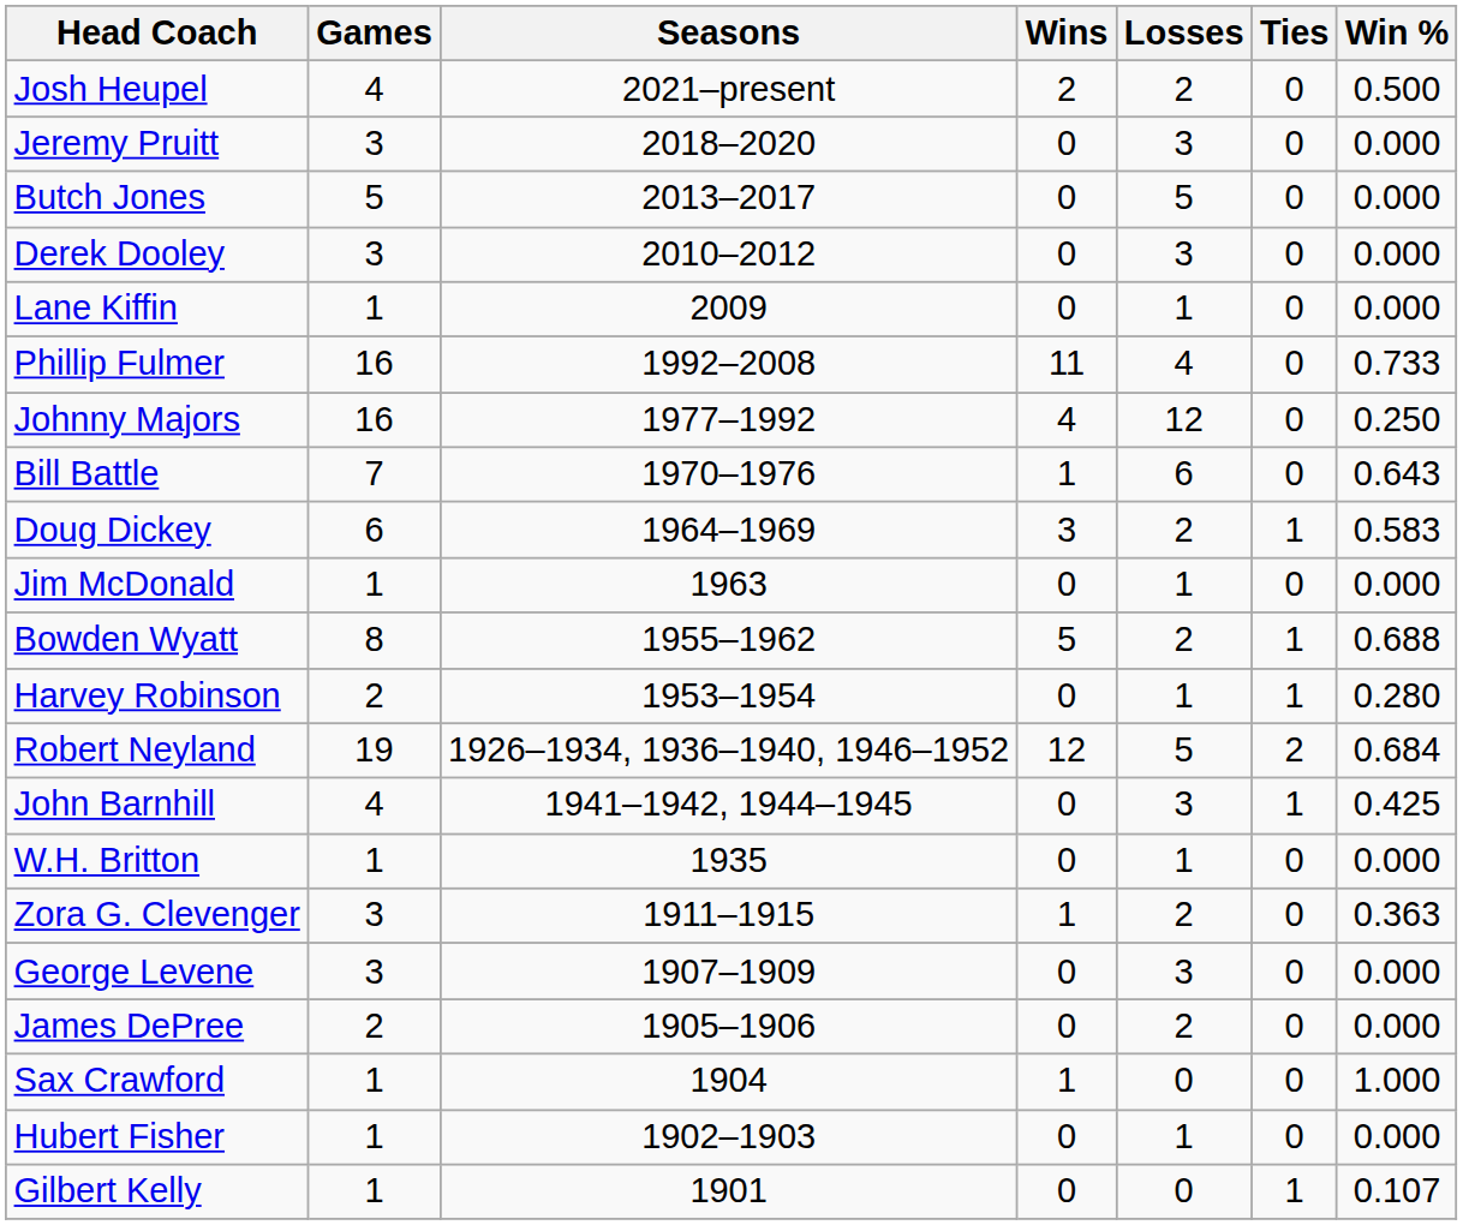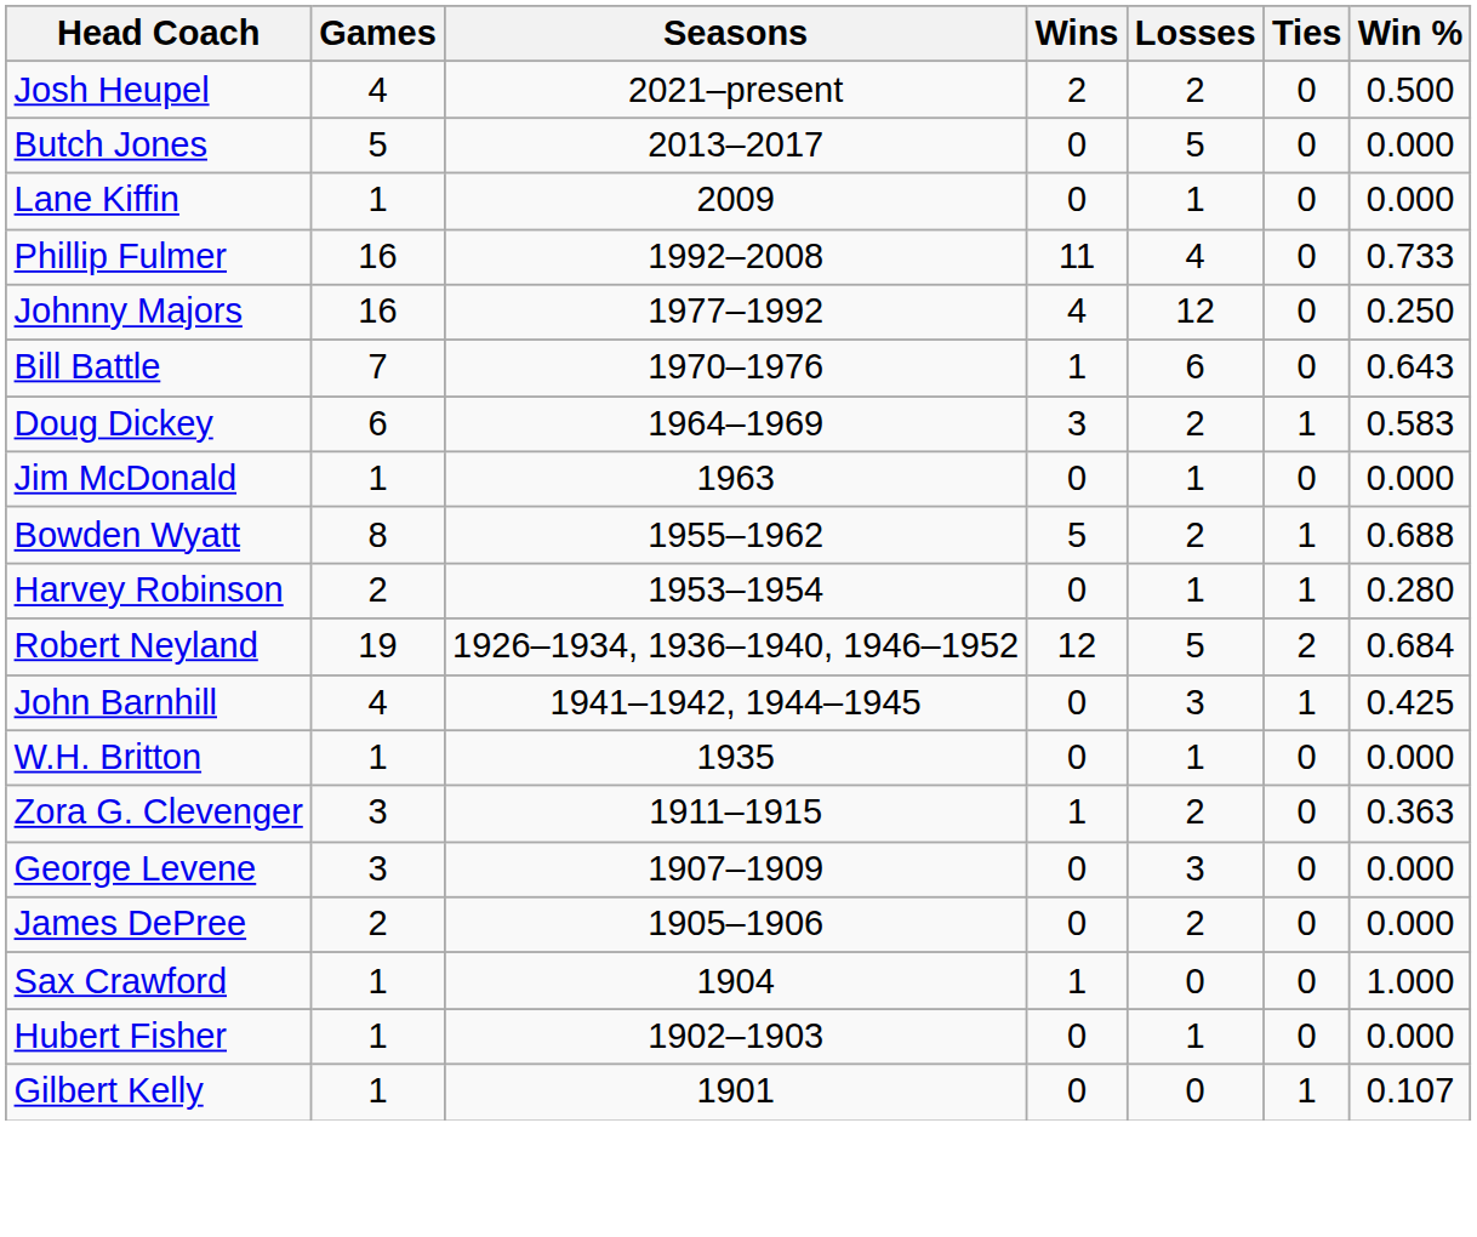- row: Jeremy Pruitt | 3 | 2018–2020 | 0 | 3 | 0 | 0.000
- row: Derek Dooley | 3 | 2010–2012 | 0 | 3 | 0 | 0.000
